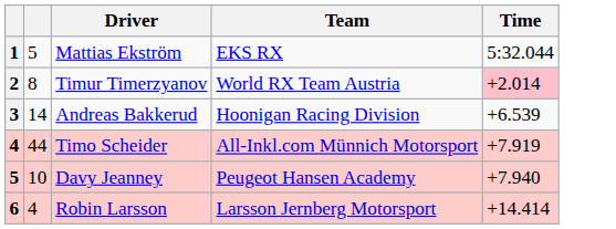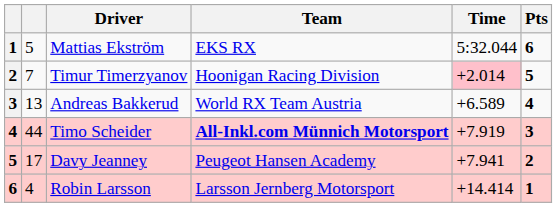+ column: Pts | 6 | 5 | 4 | 3 | 2 | 1
Timur Timerzyanov | column 2: 8 -> 7
Timur Timerzyanov | Team: World RX Team Austria -> Hoonigan Racing Division
Andreas Bakkerud | column 2: 14 -> 13
Andreas Bakkerud | Team: Hoonigan Racing Division -> World RX Team Austria
Andreas Bakkerud | Time: +6.539 -> +6.589
Timo Scheider | Team: normal -> bold
Davy Jeanney | column 2: 10 -> 17
Davy Jeanney | Time: +7.940 -> +7.941
